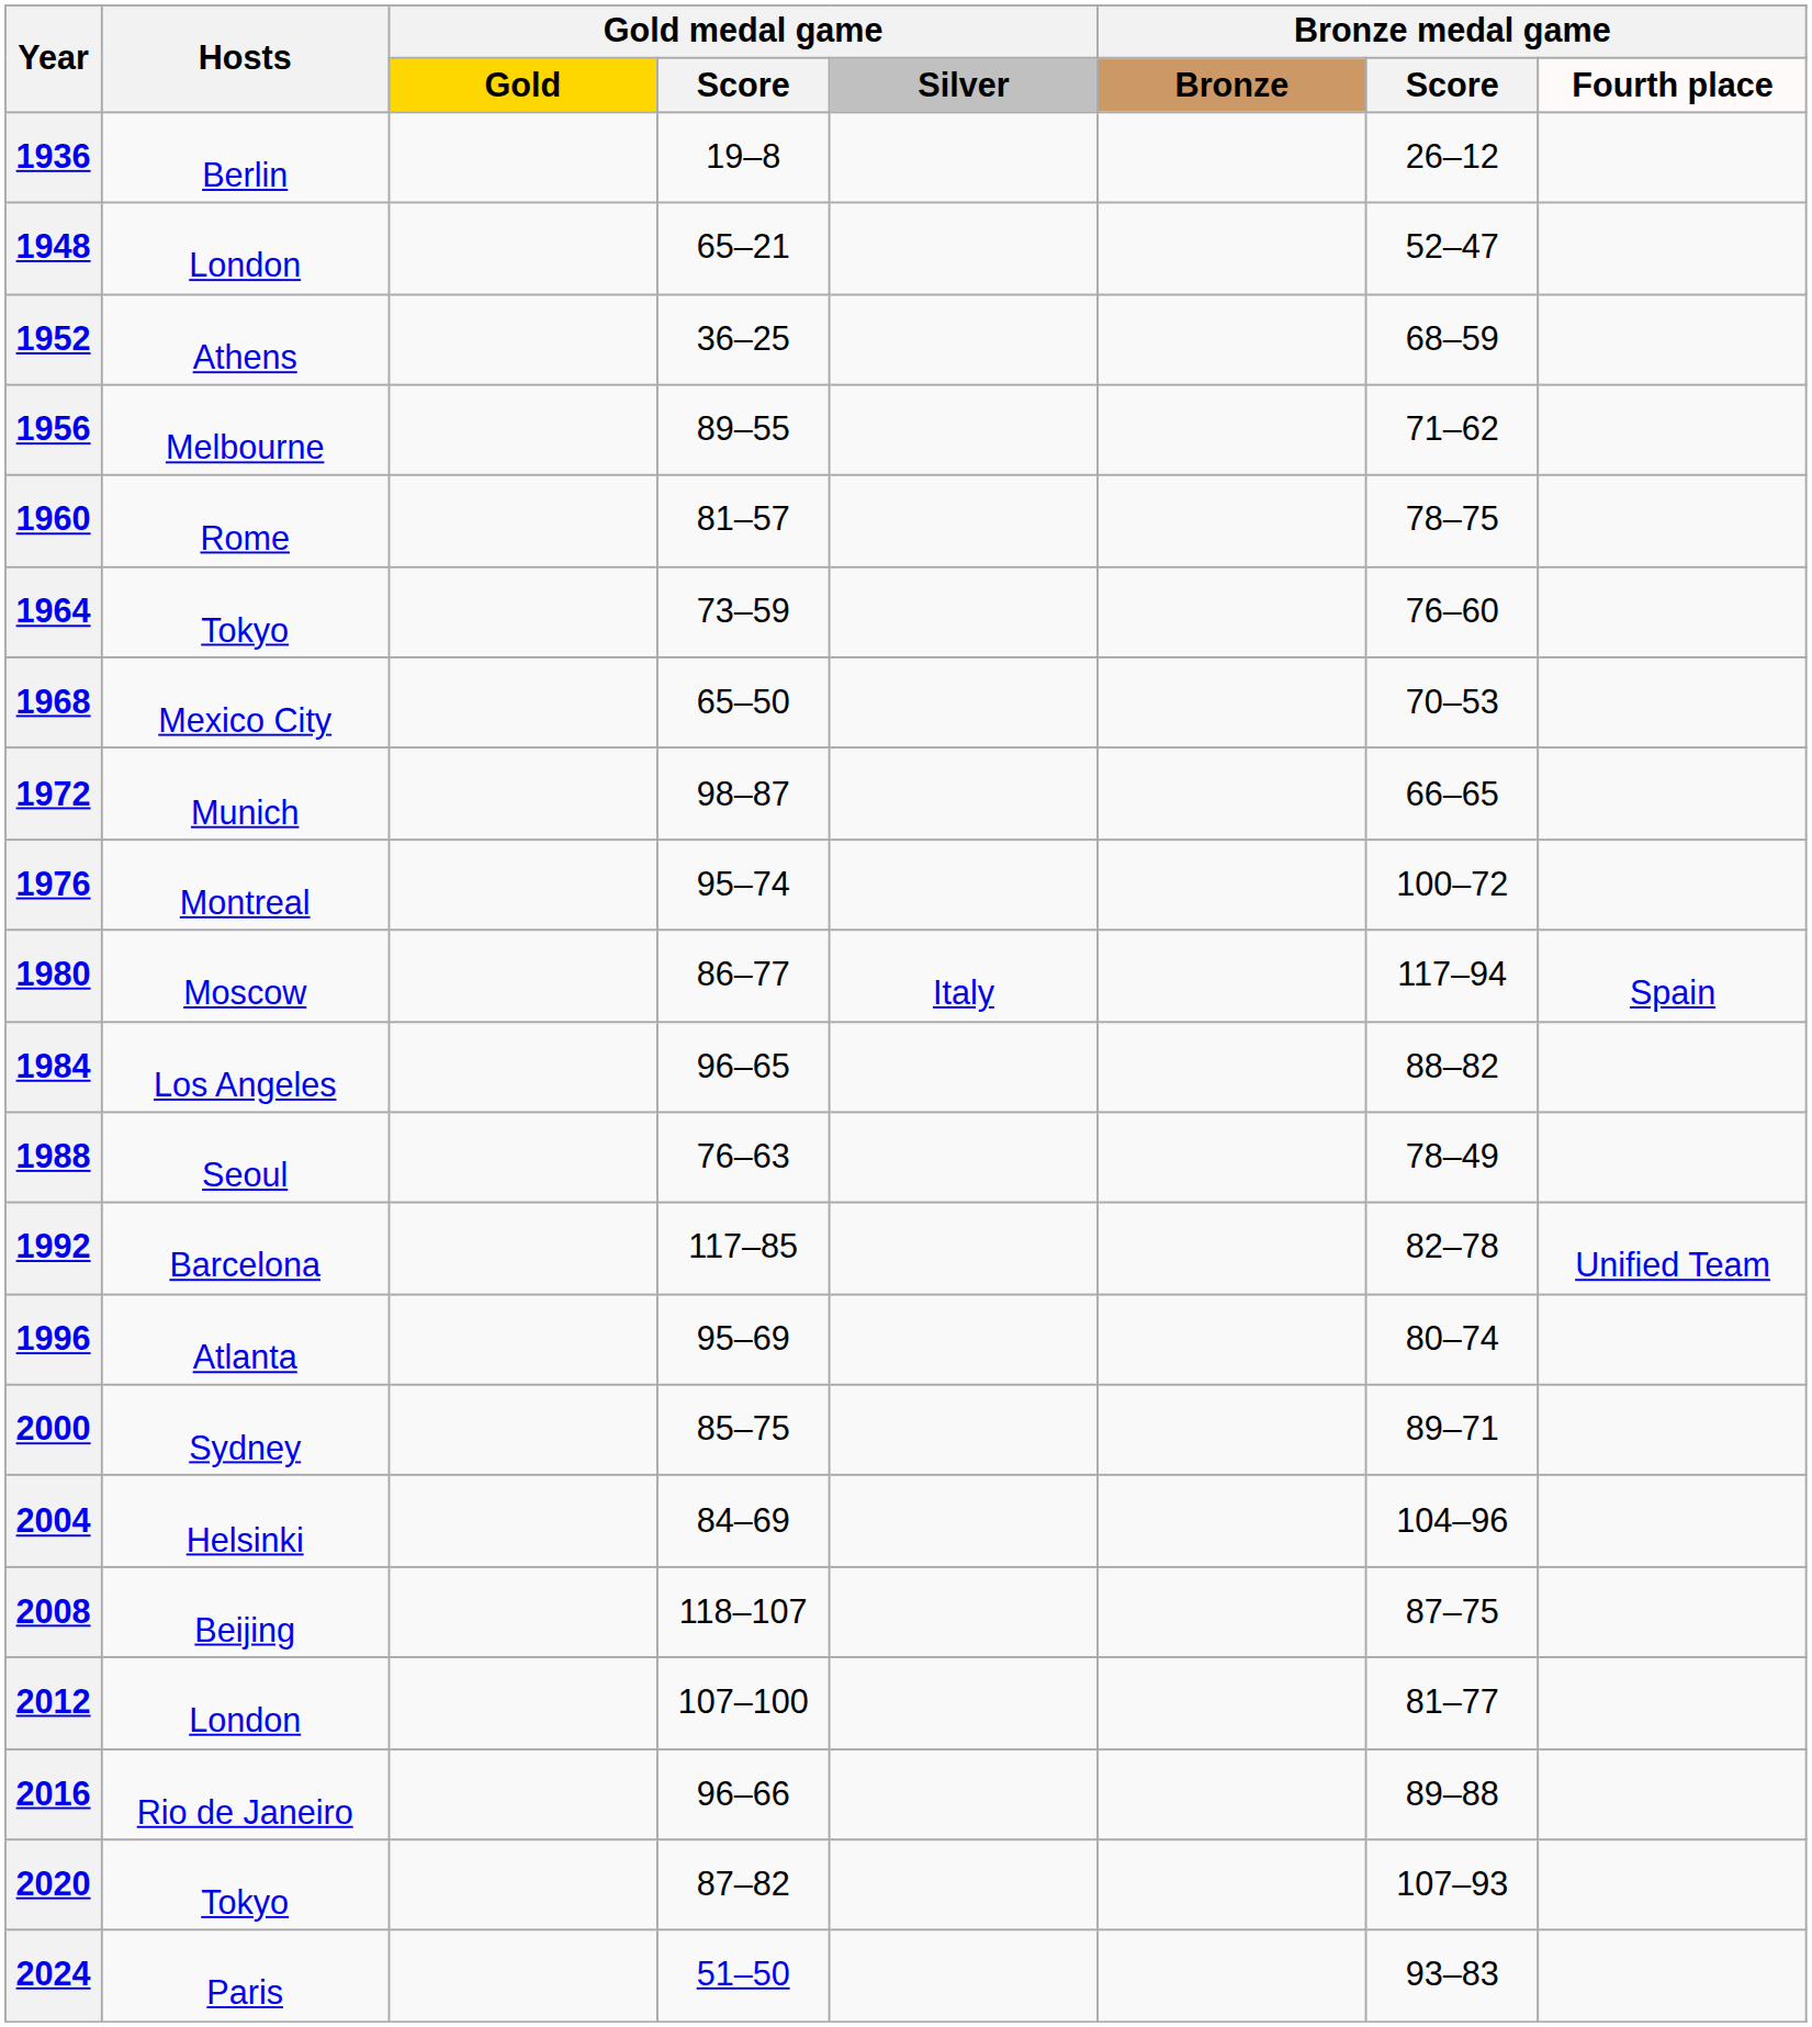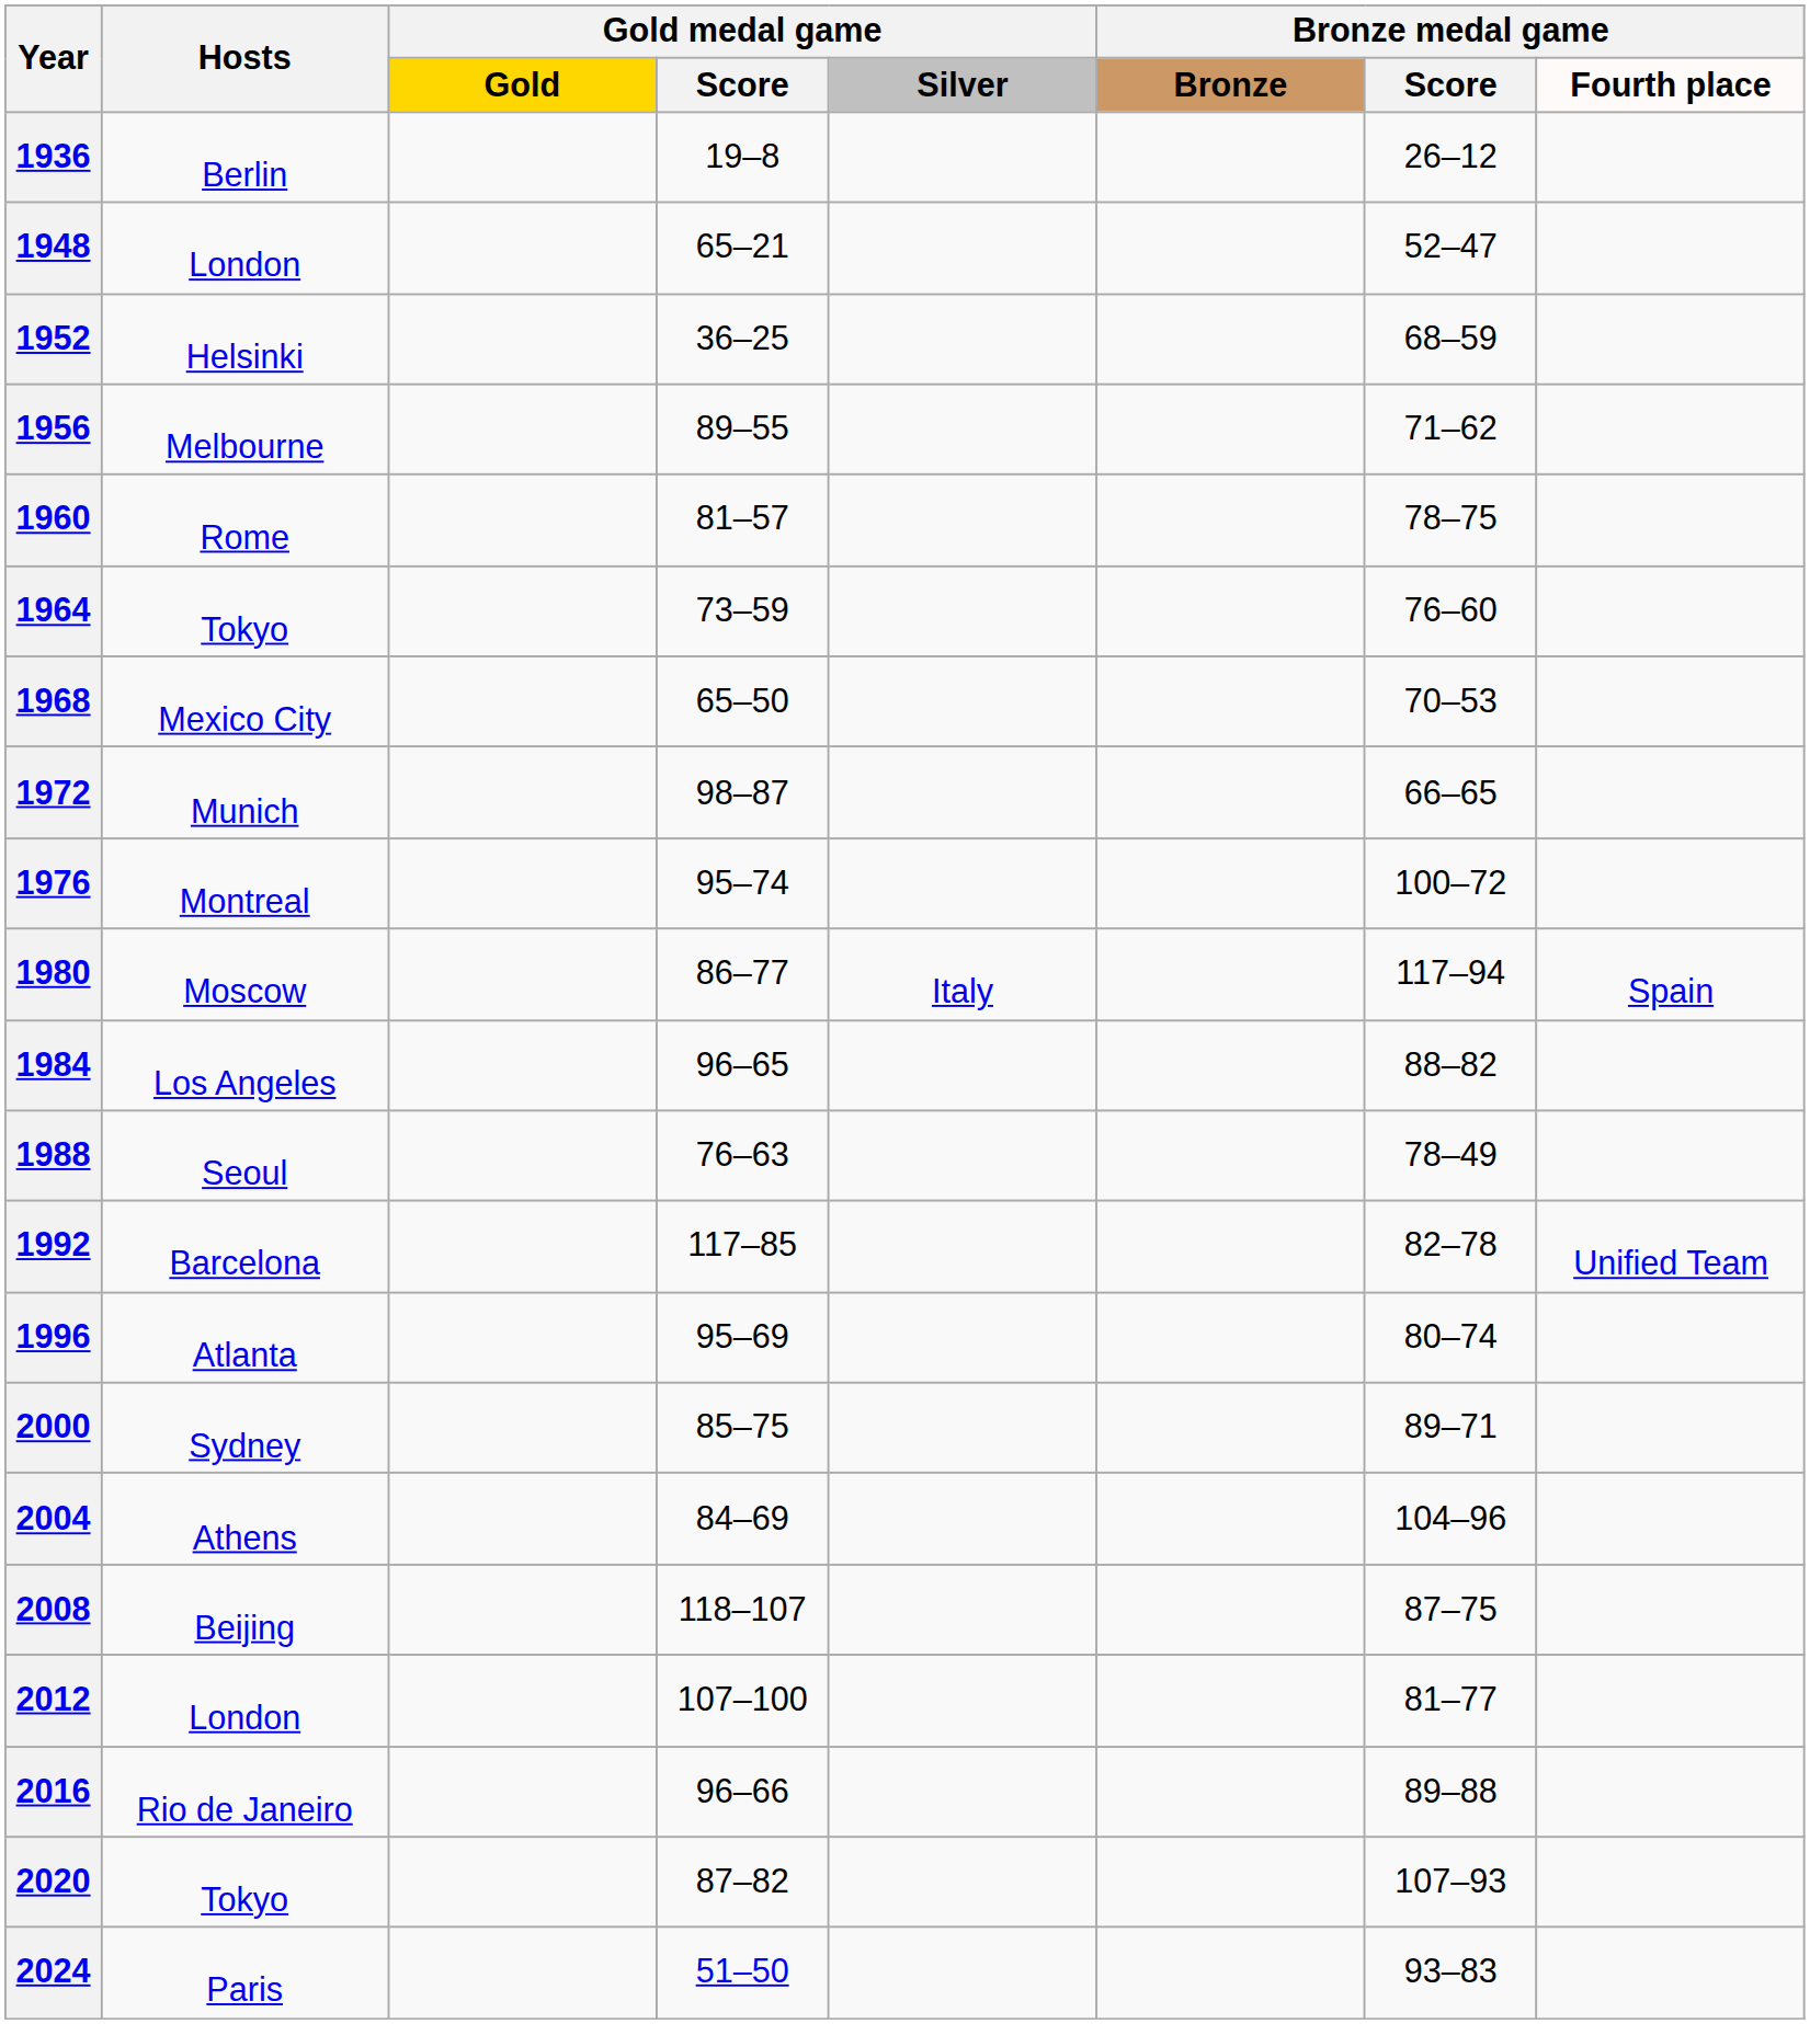1952 | Hosts: Athens -> Helsinki
2004 | Hosts: Helsinki -> Athens
